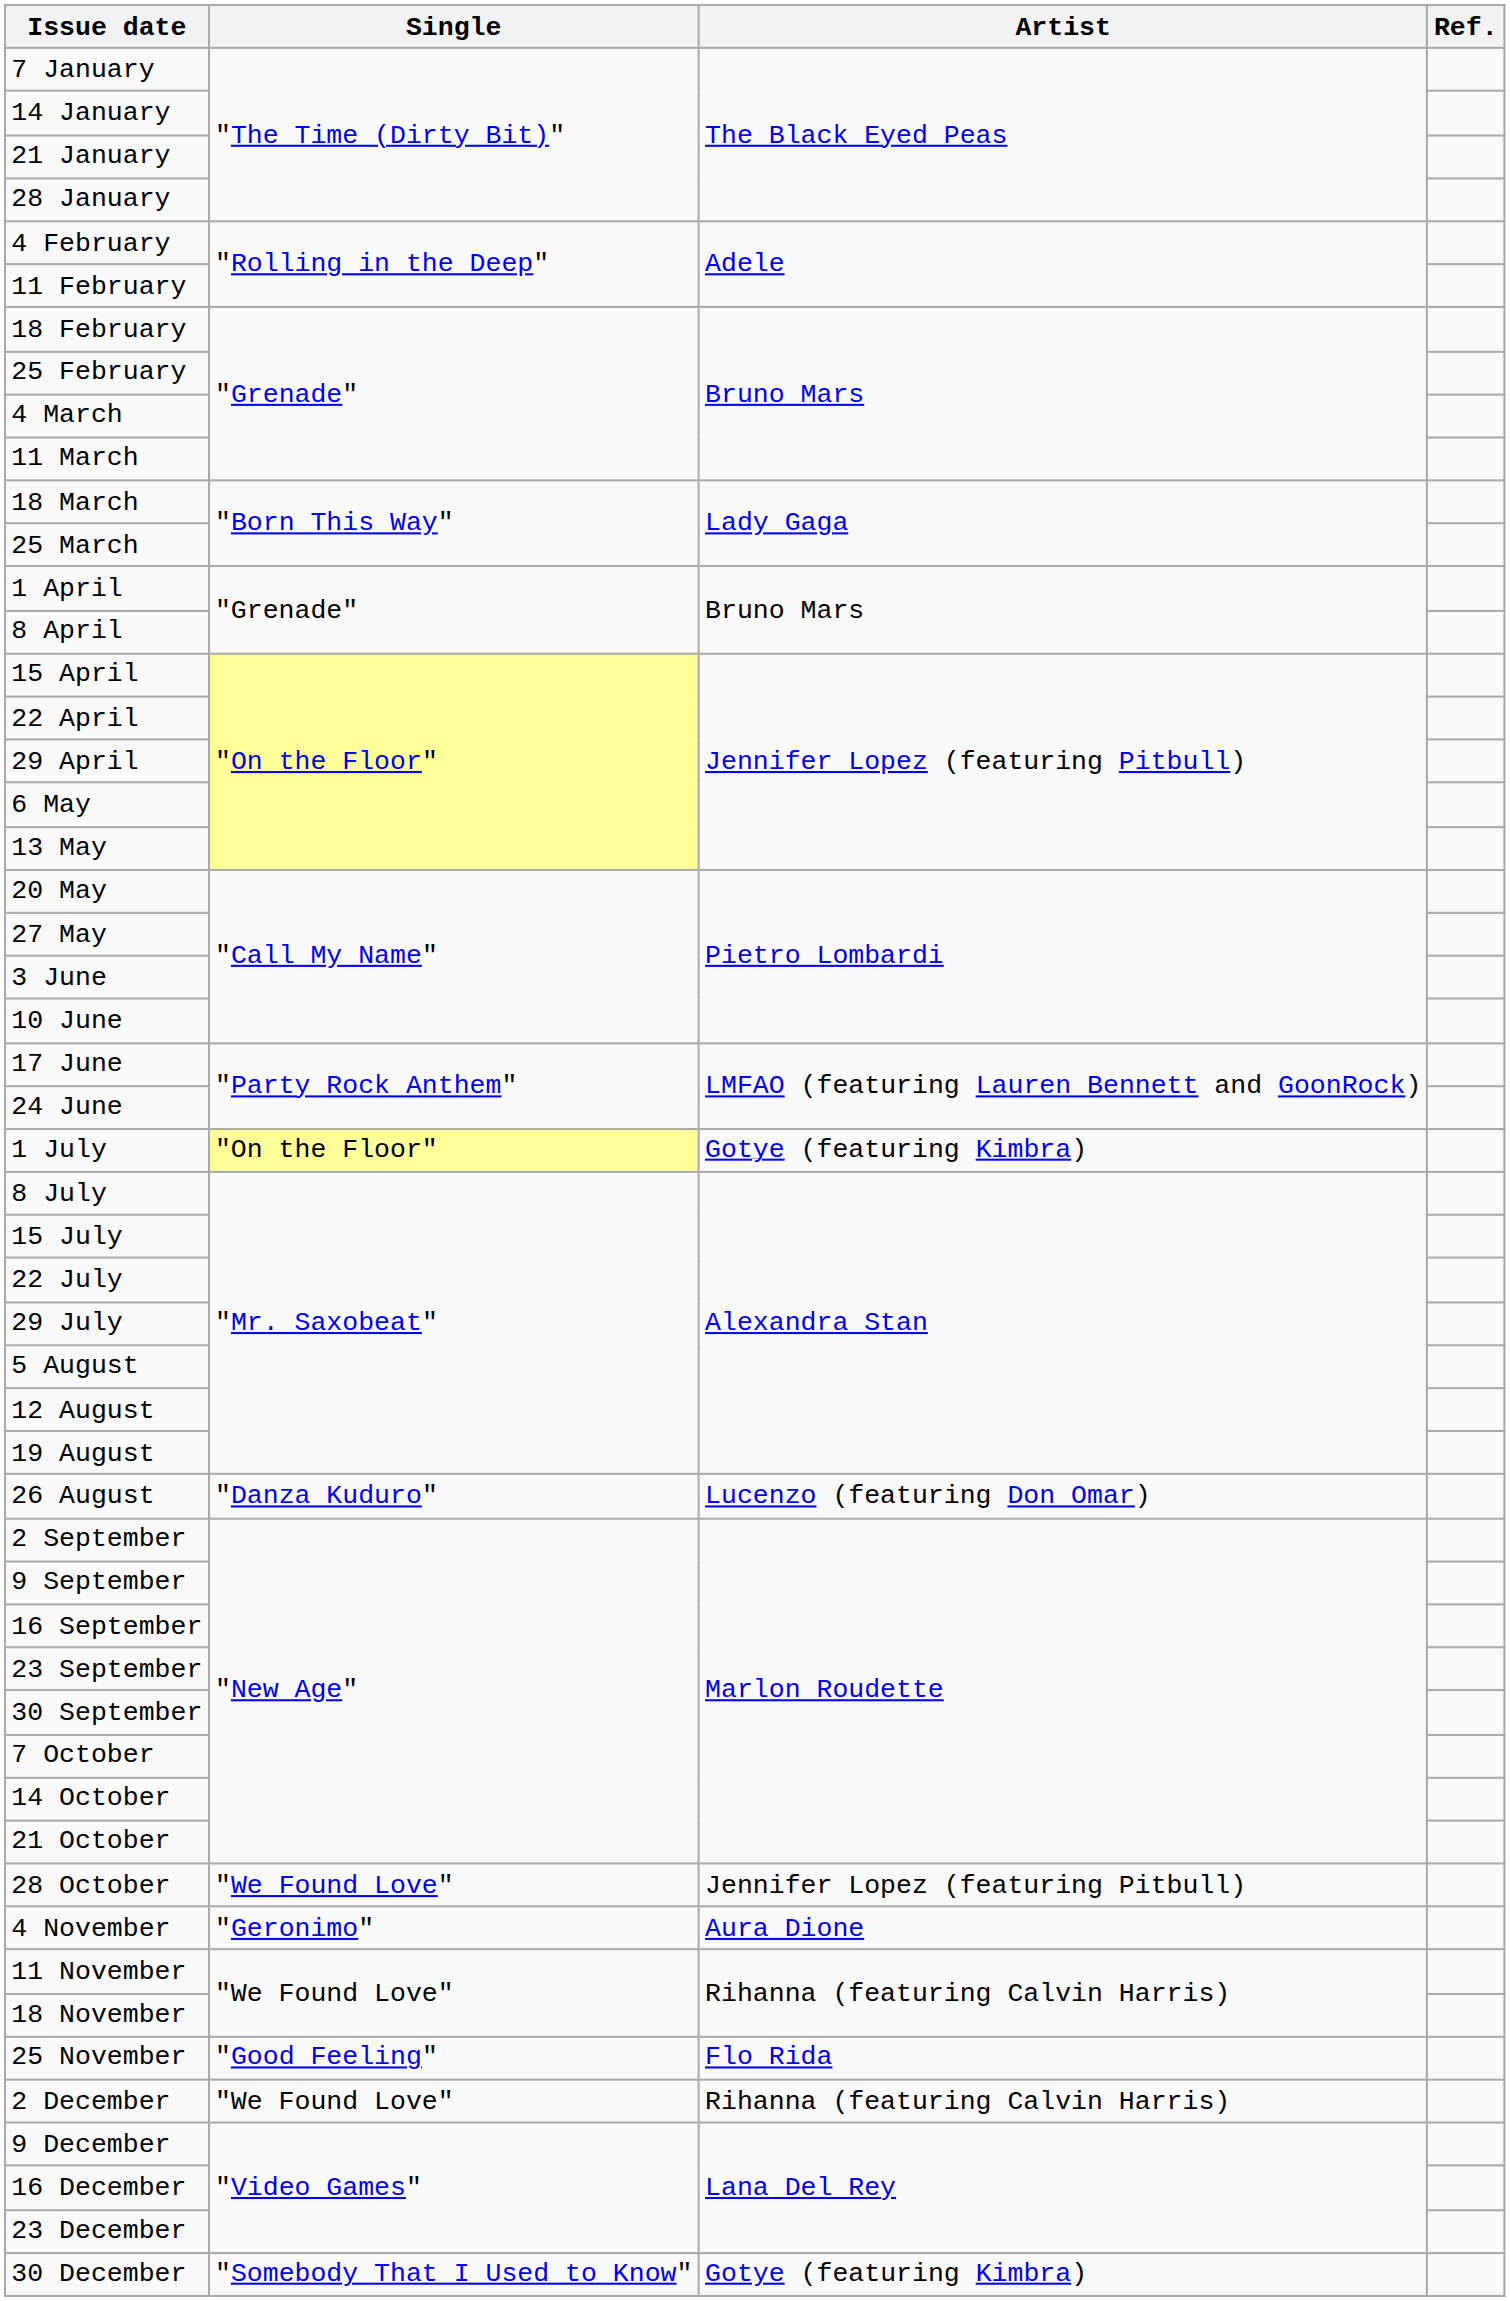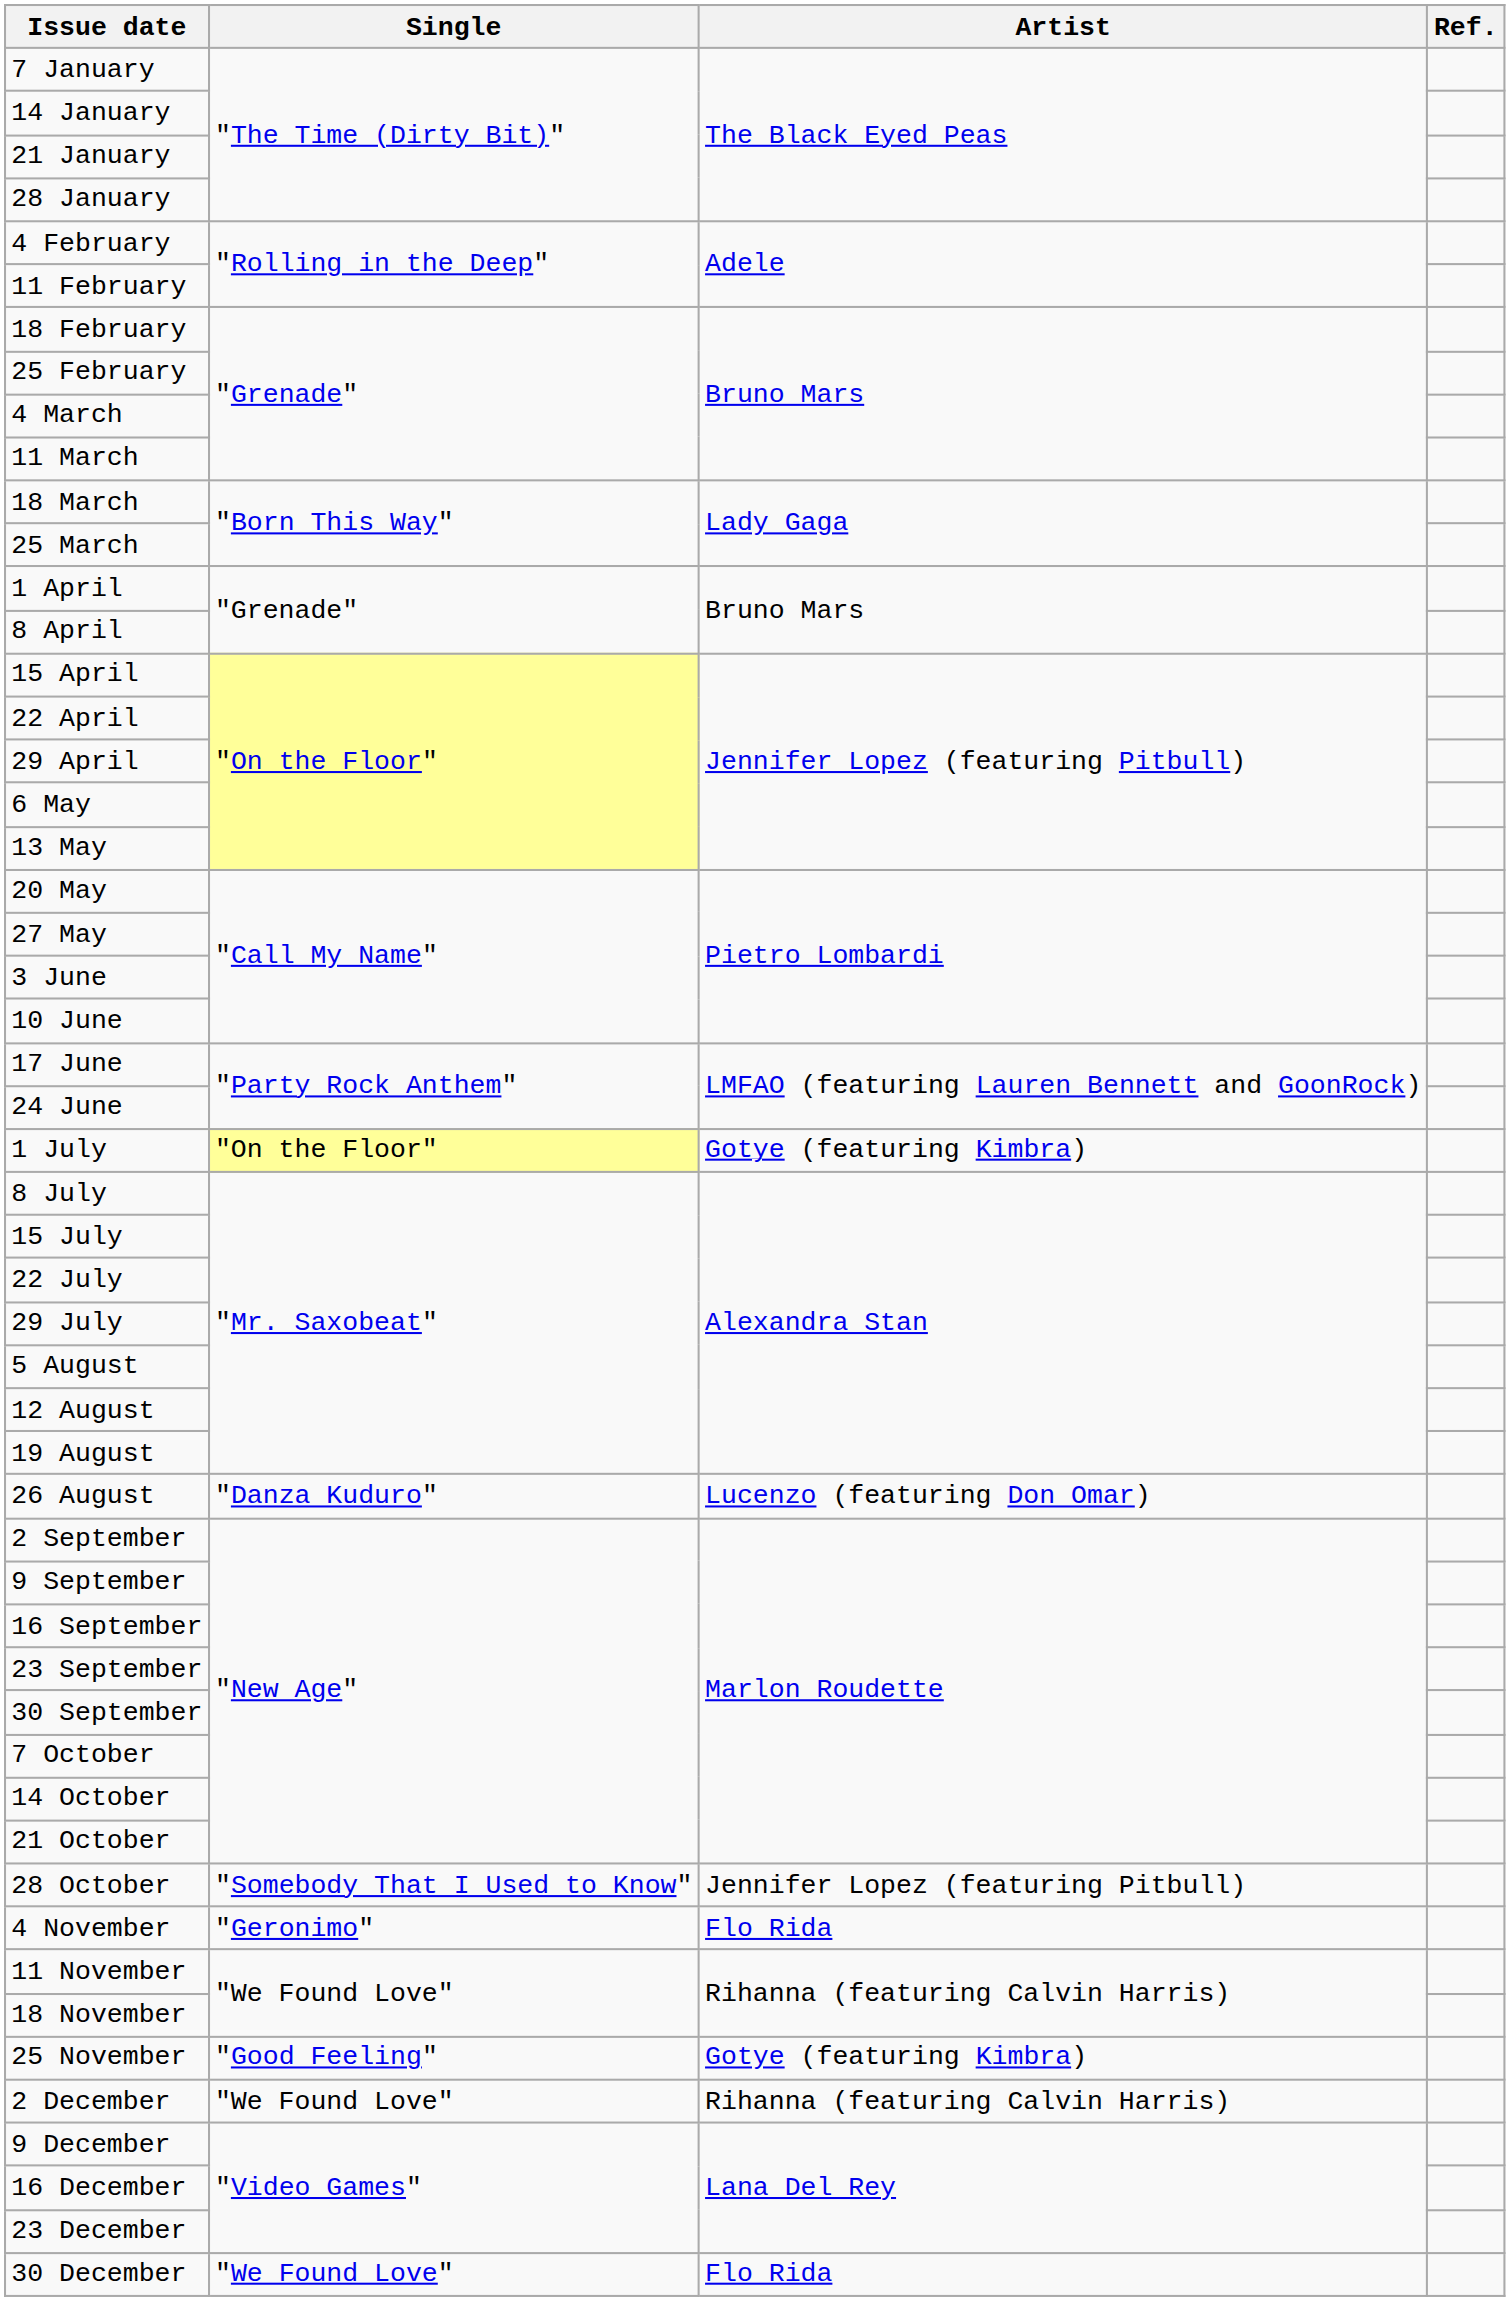28 October | Single: "We Found Love" -> "Somebody That I Used to Know"
4 November | Artist: Aura Dione -> Flo Rida
25 November | Artist: Flo Rida -> Gotye (featuring Kimbra)
30 December | Single: "Somebody That I Used to Know" -> "We Found Love"
30 December | Artist: Gotye (featuring Kimbra) -> Flo Rida
